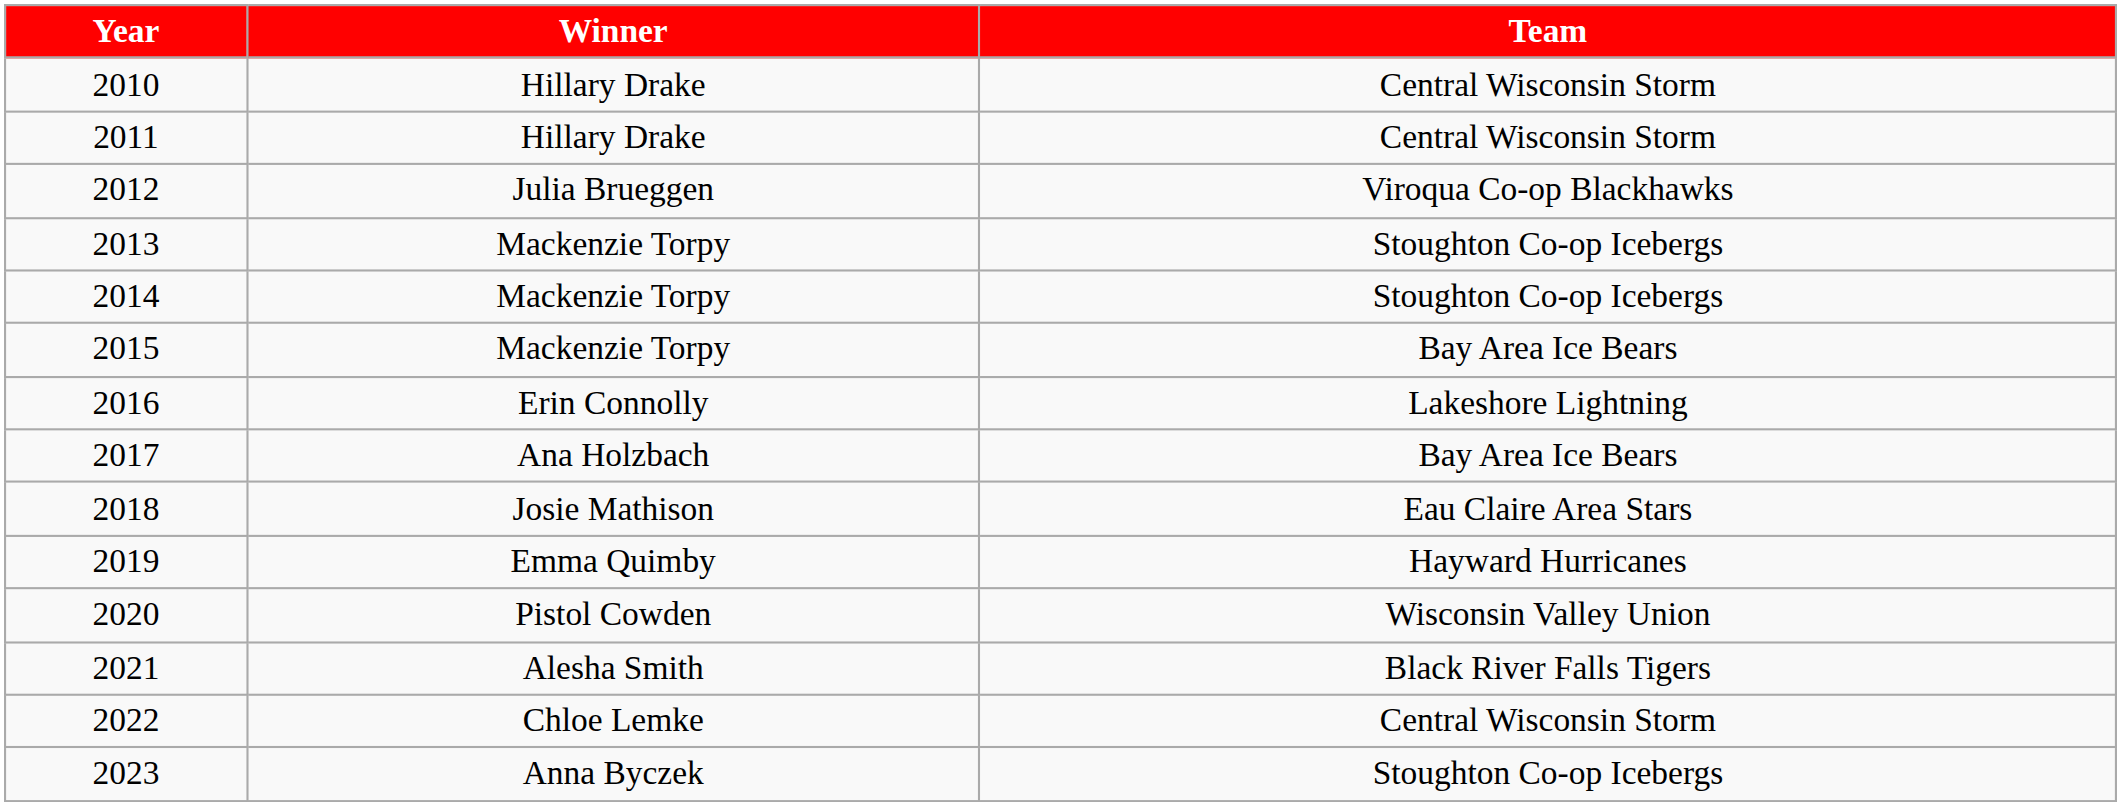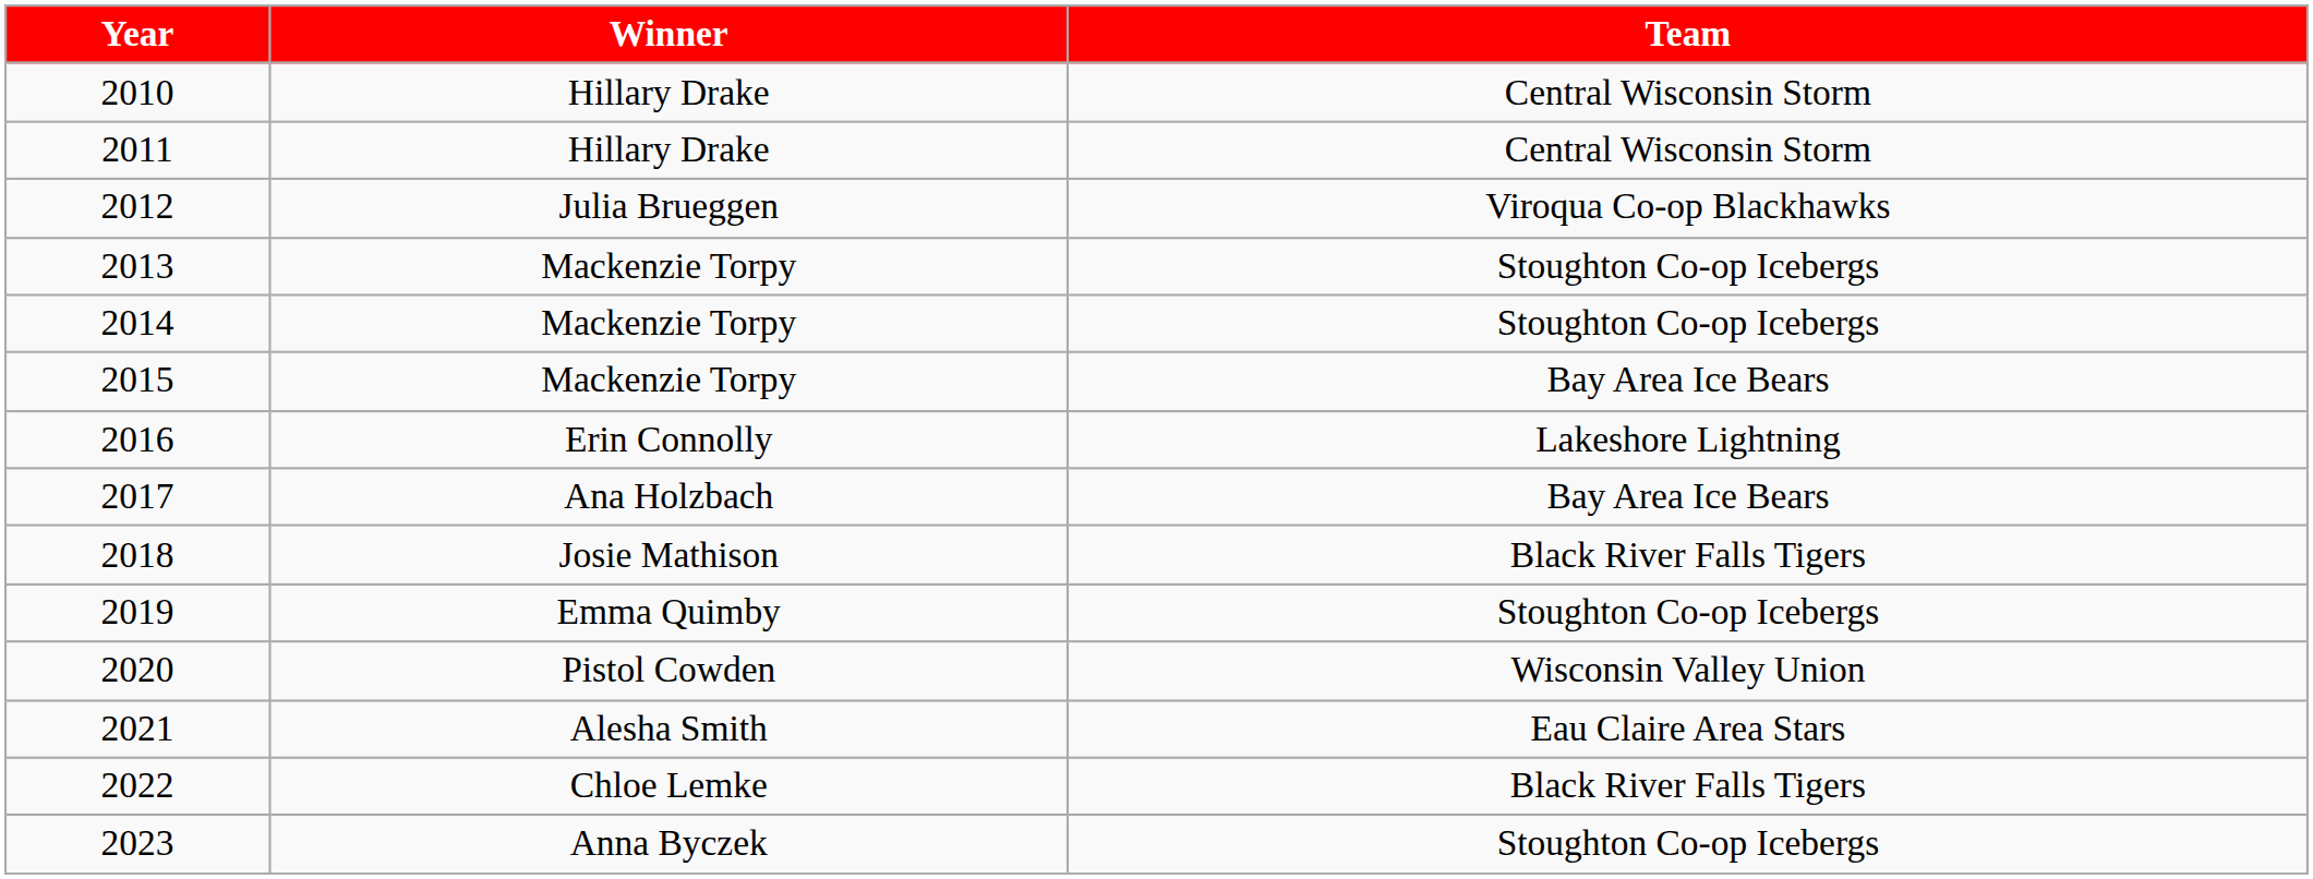2018 | Team: Eau Claire Area Stars -> Black River Falls Tigers
2019 | Team: Hayward Hurricanes -> Stoughton Co-op Icebergs
2021 | Team: Black River Falls Tigers -> Eau Claire Area Stars
2022 | Team: Central Wisconsin Storm -> Black River Falls Tigers
